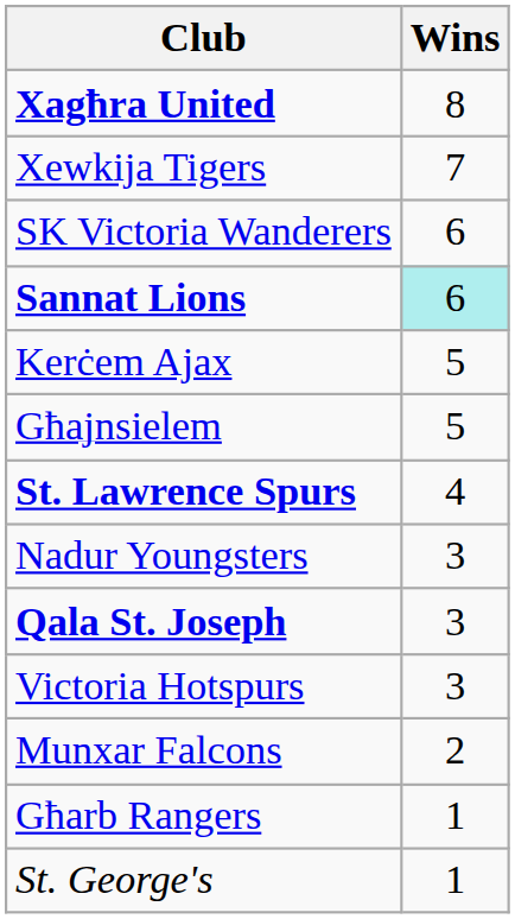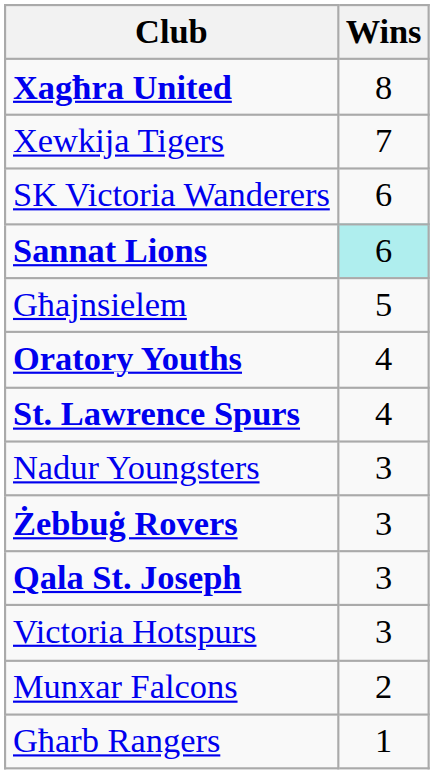- row: Kerċem Ajax | 5
+ row: Oratory Youths | 4
+ row: Żebbuġ Rovers | 3
- row: St. George's | 1
